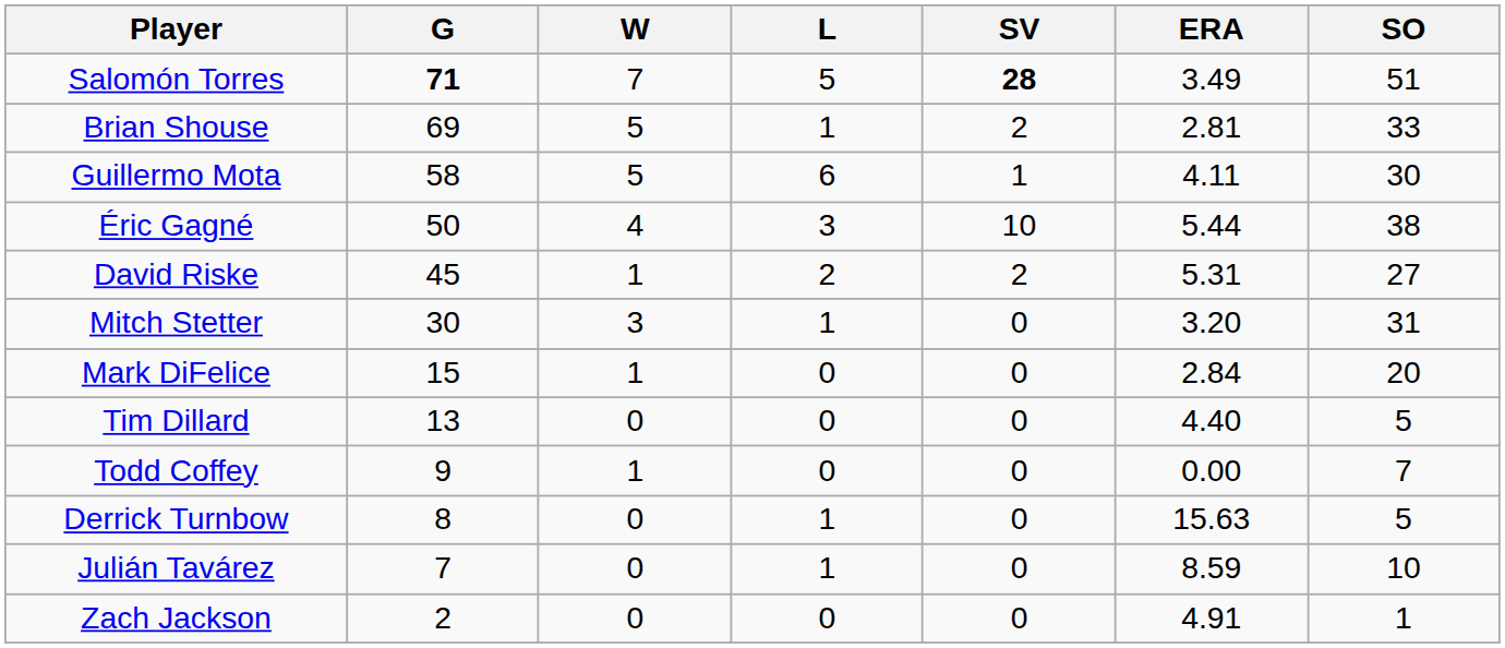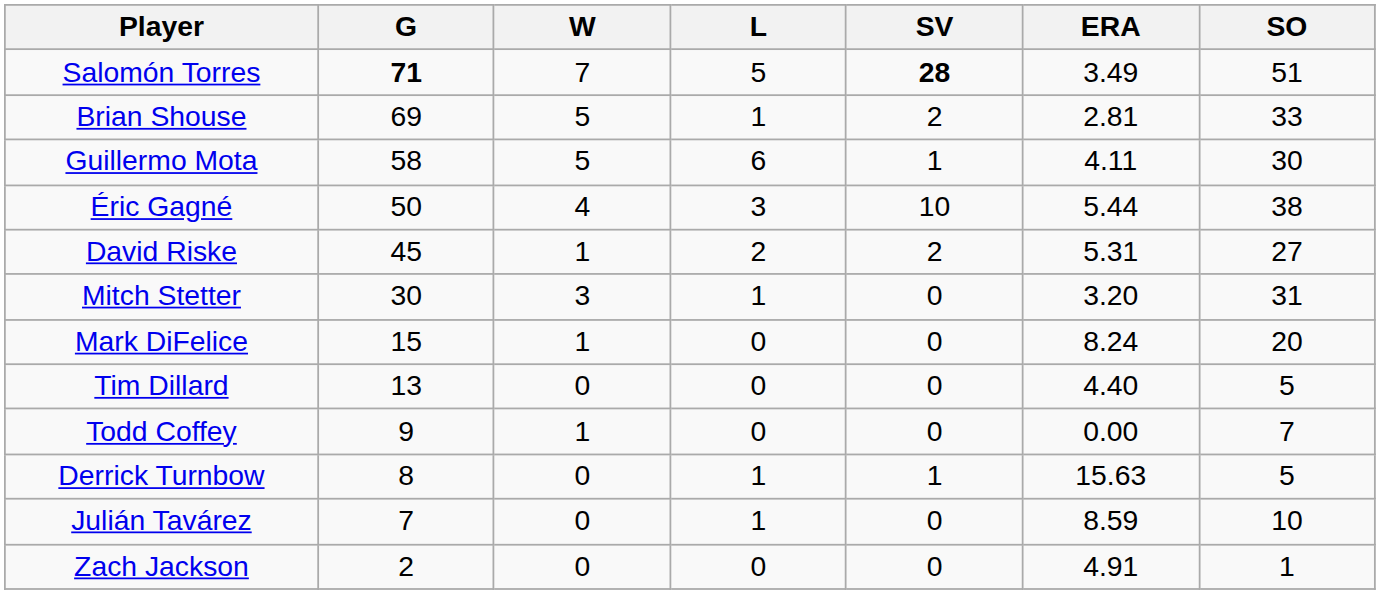Mark DiFelice | ERA: 2.84 -> 8.24
Derrick Turnbow | SV: 0 -> 1
